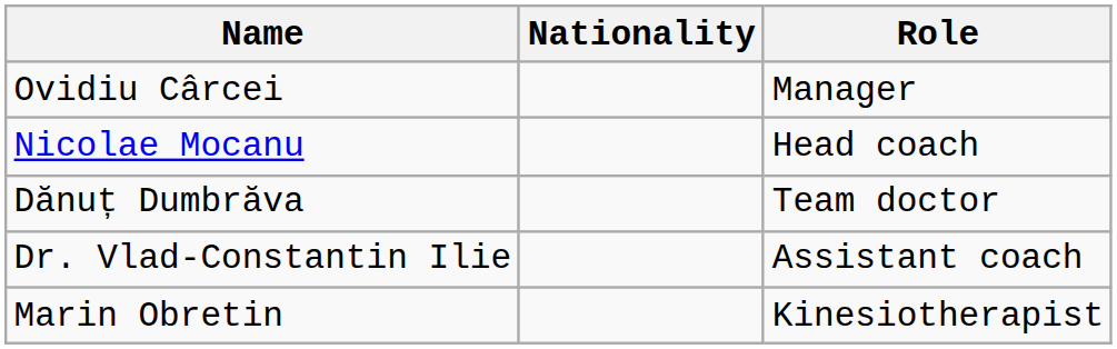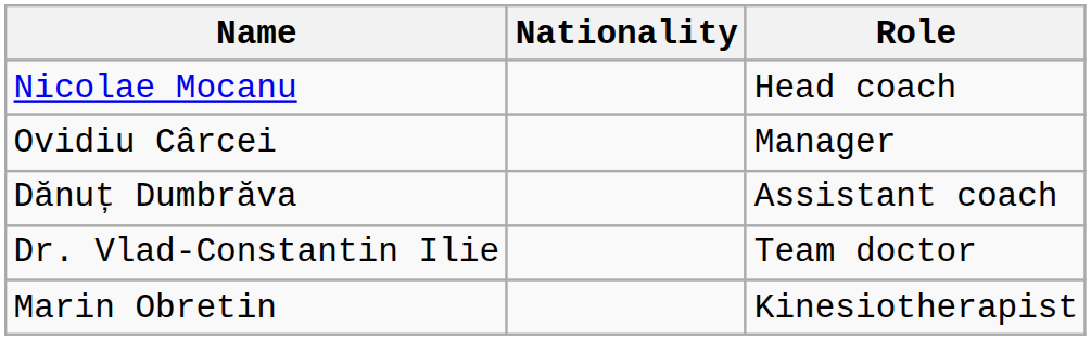rows swapped: Ovidiu Cârcei <-> Nicolae Mocanu
Dănuț Dumbrăva | Role: Team doctor -> Assistant coach
Dr. Vlad-Constantin Ilie | Role: Assistant coach -> Team doctor
